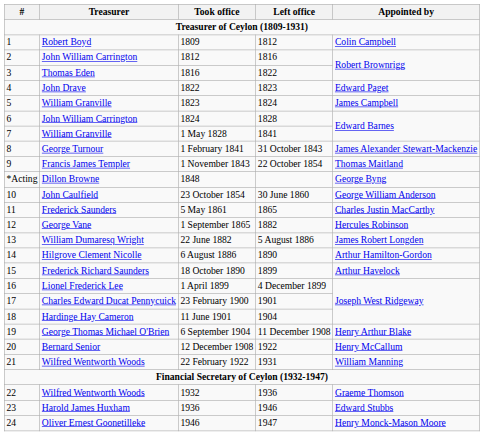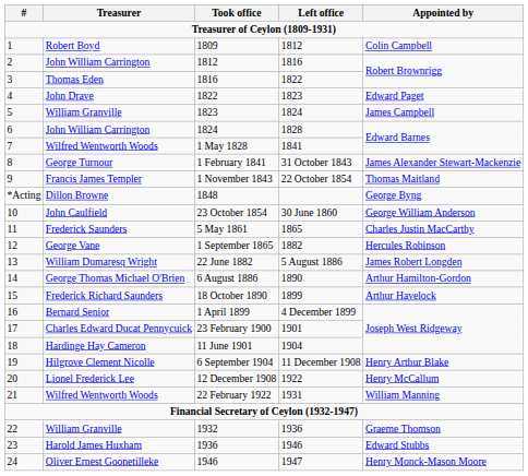1 May 1828 | Treasurer: William Granville -> Wilfred Wentworth Woods
6 August 1886 | Treasurer: Hilgrove Clement Nicolle -> George Thomas Michael O'Brien
1 April 1899 | Treasurer: Lionel Frederick Lee -> Bernard Senior
6 September 1904 | Treasurer: George Thomas Michael O'Brien -> Hilgrove Clement Nicolle
12 December 1908 | Treasurer: Bernard Senior -> Lionel Frederick Lee
1932 | Treasurer: Wilfred Wentworth Woods -> William Granville
